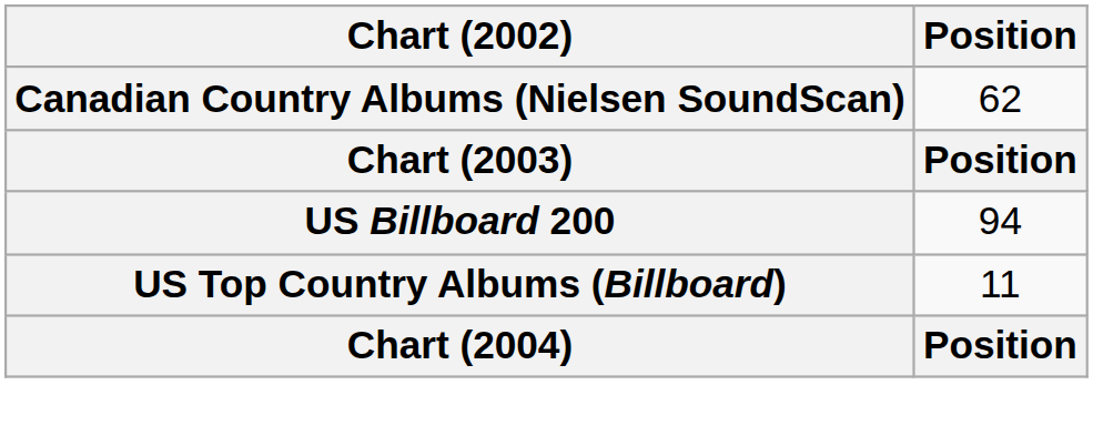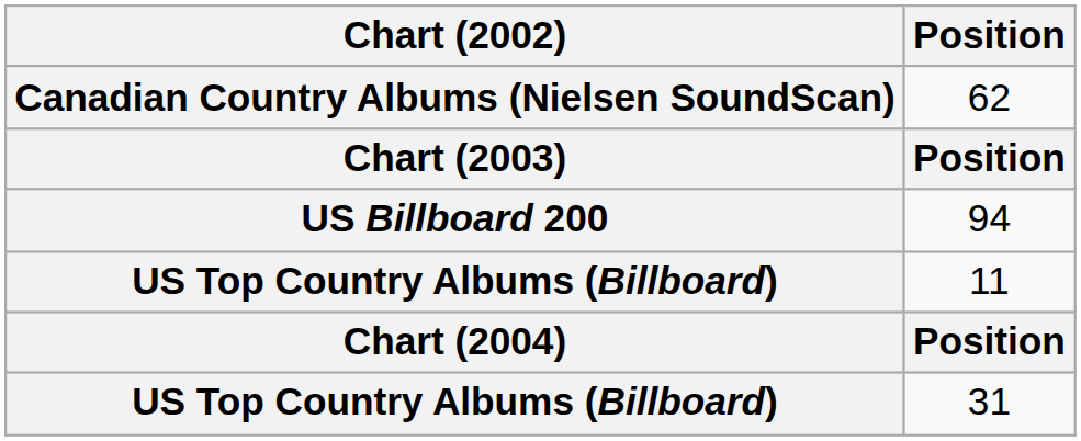+ row: US Top Country Albums (Billboard) | 31
